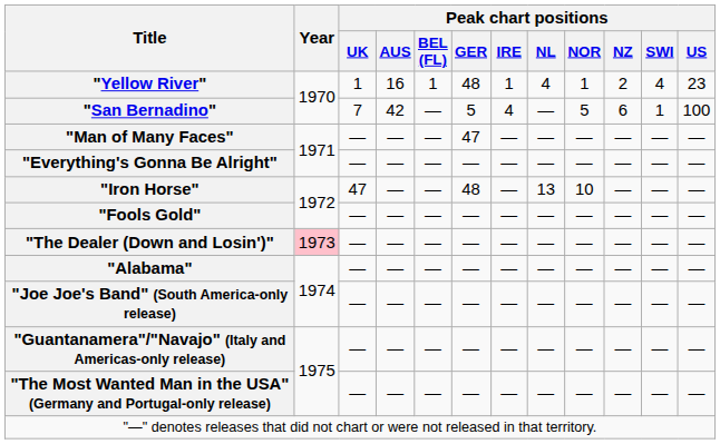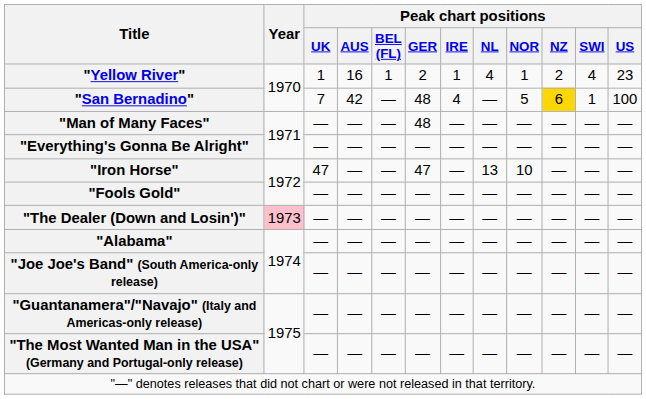"Yellow River" | Peak chart positions / GER: 48 -> 2
"San Bernadino" | Peak chart positions / GER: 5 -> 48
"San Bernadino" | Peak chart positions / NZ: no background -> gold background
"Man of Many Faces" | Peak chart positions / GER: 47 -> 48
"Iron Horse" | Peak chart positions / GER: 48 -> 47
